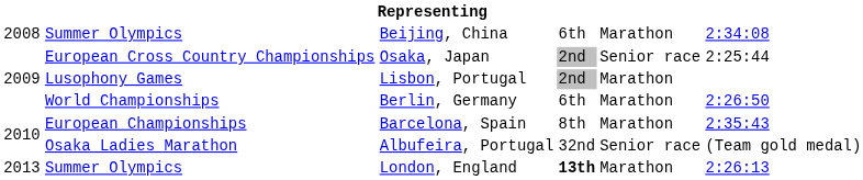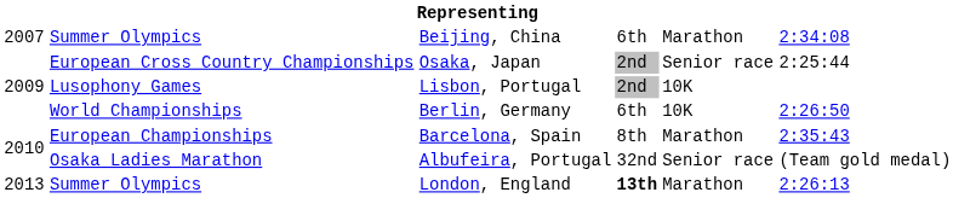Beijing, China | column 1: 2008 -> 2007
Lisbon, Portugal | column 5: Marathon -> 10K
Berlin, Germany | column 5: Marathon -> 10K
